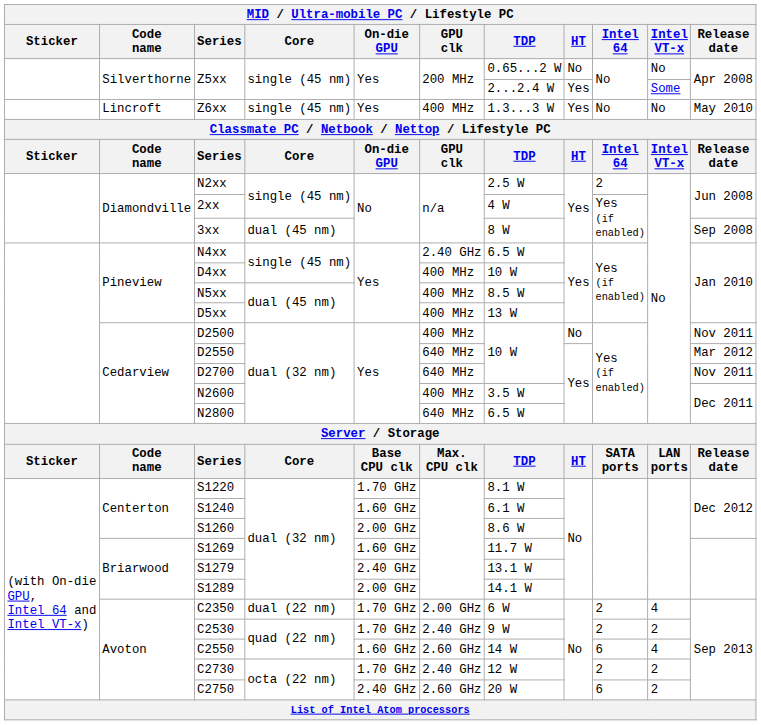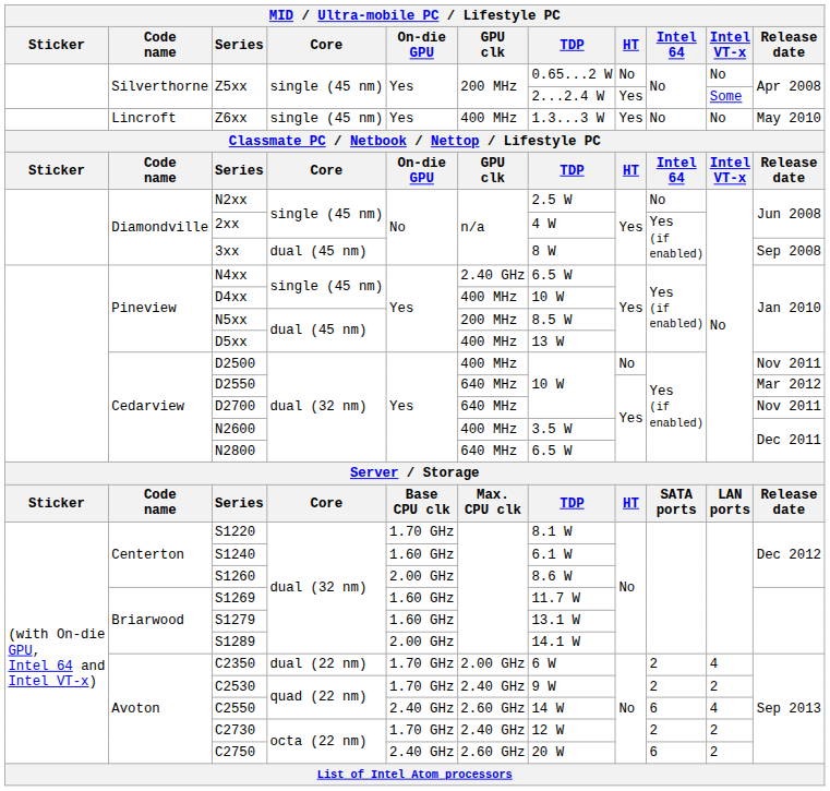N2xx | Intel 64: 2 -> No
N5xx | GPU clk: 400 MHz -> 200 MHz
S1279 | On-die GPU: 2.40 GHz -> 1.60 GHz
C2550 | On-die GPU: 1.60 GHz -> 2.40 GHz
